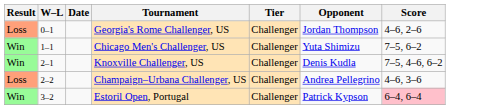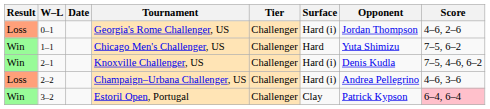+ column: Surface | Hard (i) | Hard | Hard (i) | Hard (i) | Clay
